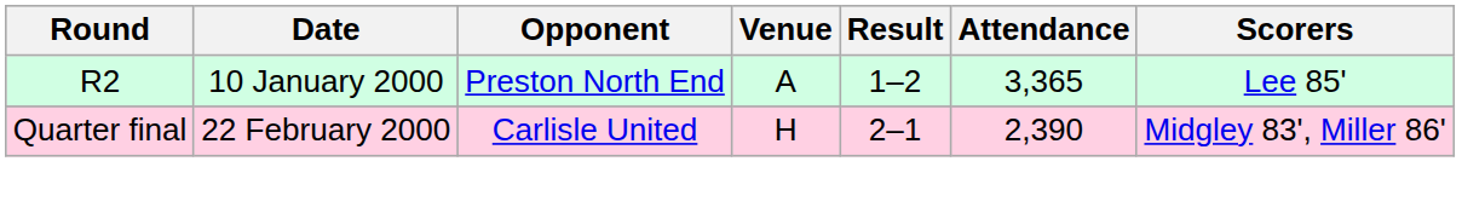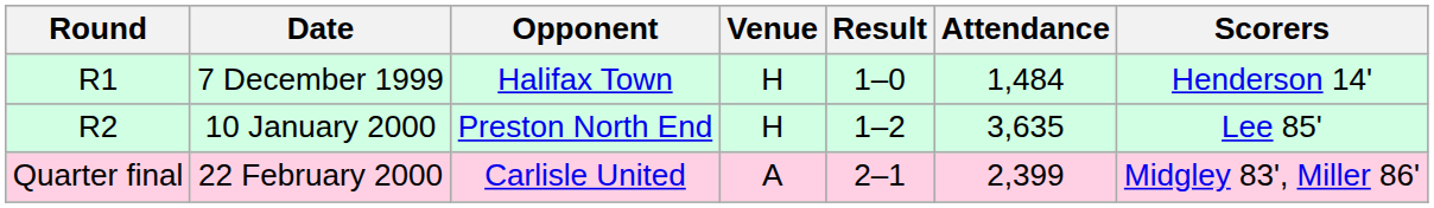+ row: R1 | 7 December 1999 | Halifax Town | H | 1–0 | 1,484 | Henderson 14'
10 January 2000 | Venue: A -> H
10 January 2000 | Attendance: 3,365 -> 3,635
22 February 2000 | Venue: H -> A
22 February 2000 | Attendance: 2,390 -> 2,399
